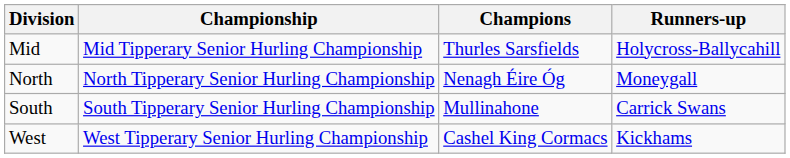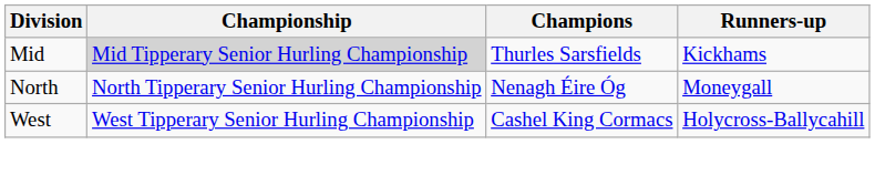Mid | Championship: no background -> lightgrey background
Mid | Runners-up: Holycross-Ballycahill -> Kickhams
- row: South | South Tipperary Senior Hurling Championship | Mullinahone | Carrick Swans
West | Runners-up: Kickhams -> Holycross-Ballycahill
